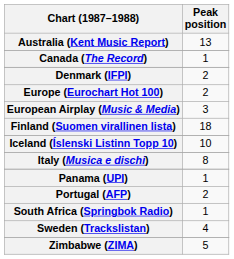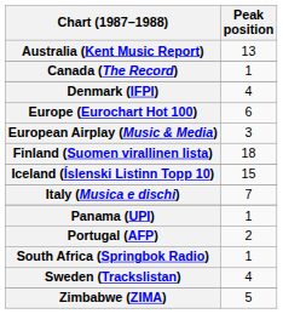Denmark (IFPI) | Peak position: 2 -> 4
Europe (Eurochart Hot 100) | Peak position: 2 -> 6
Iceland (Íslenski Listinn Topp 10) | Peak position: 10 -> 15
Italy (Musica e dischi) | Peak position: 8 -> 7
